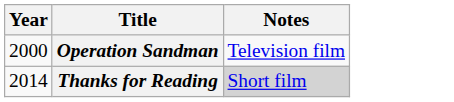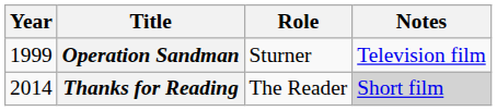+ column: Role | Sturner | The Reader
Operation Sandman | Year: 2000 -> 1999
